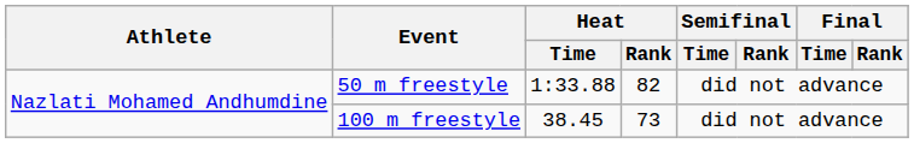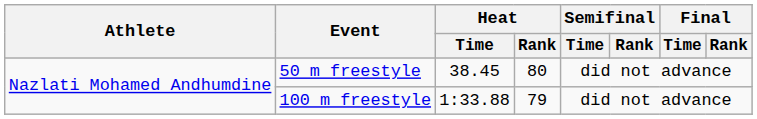50 m freestyle | Heat / Time: 1:33.88 -> 38.45
50 m freestyle | Heat / Rank: 82 -> 80
100 m freestyle | Heat / Time: 38.45 -> 1:33.88
100 m freestyle | Heat / Rank: 73 -> 79
